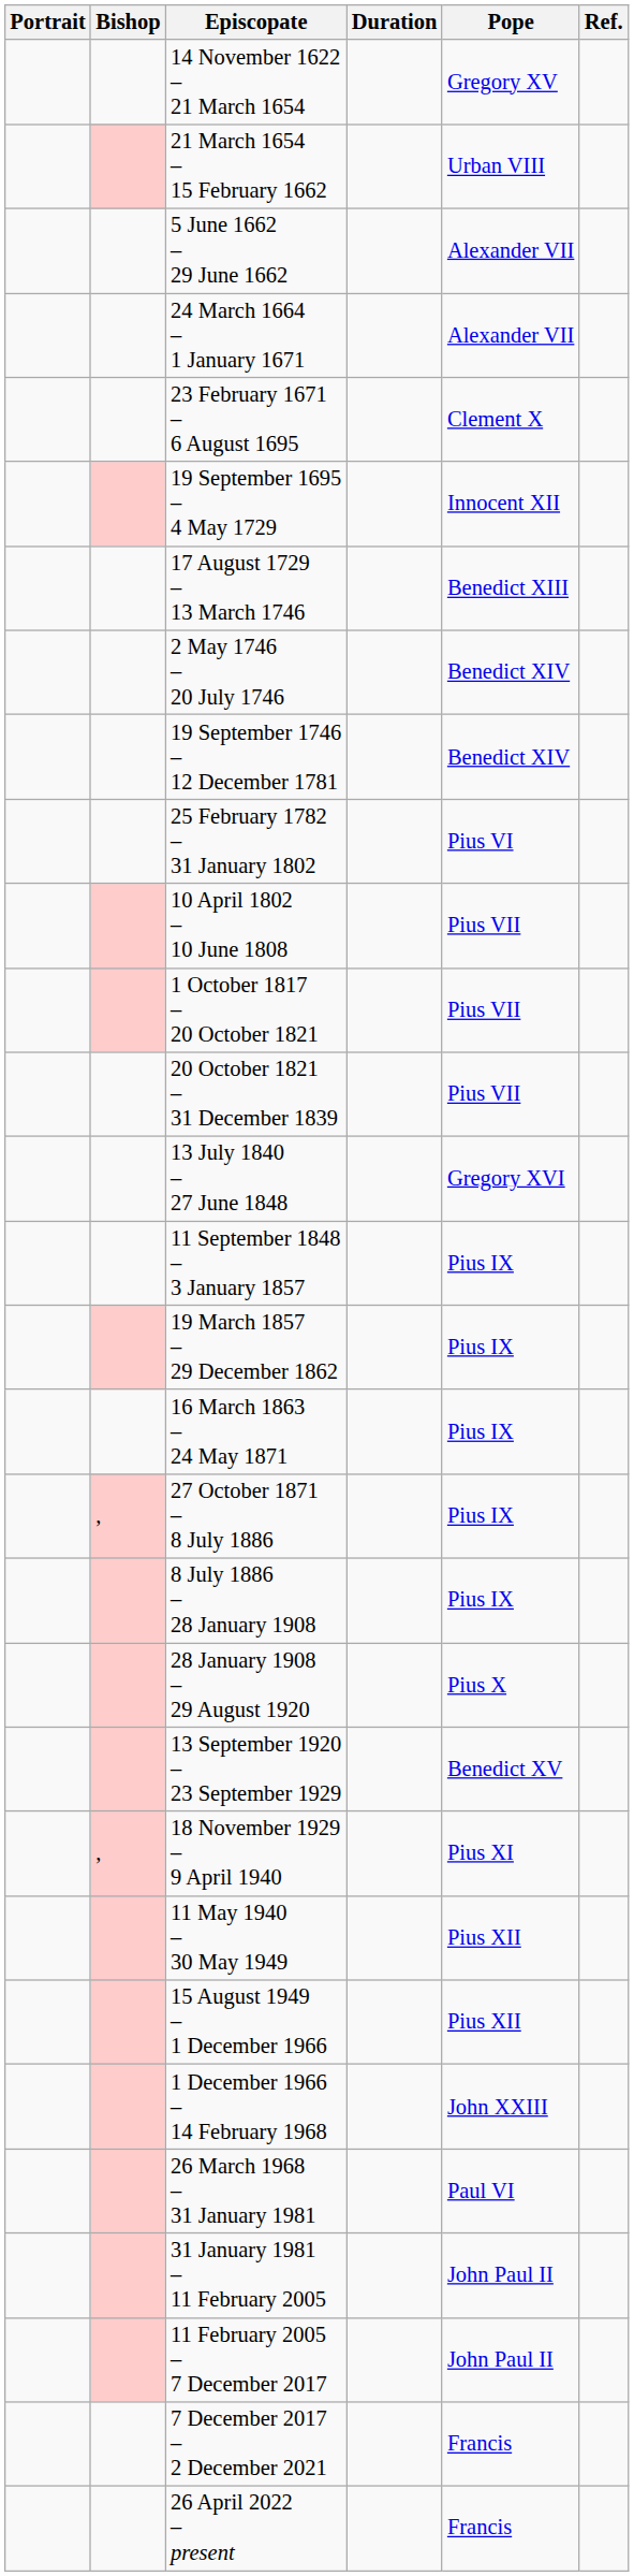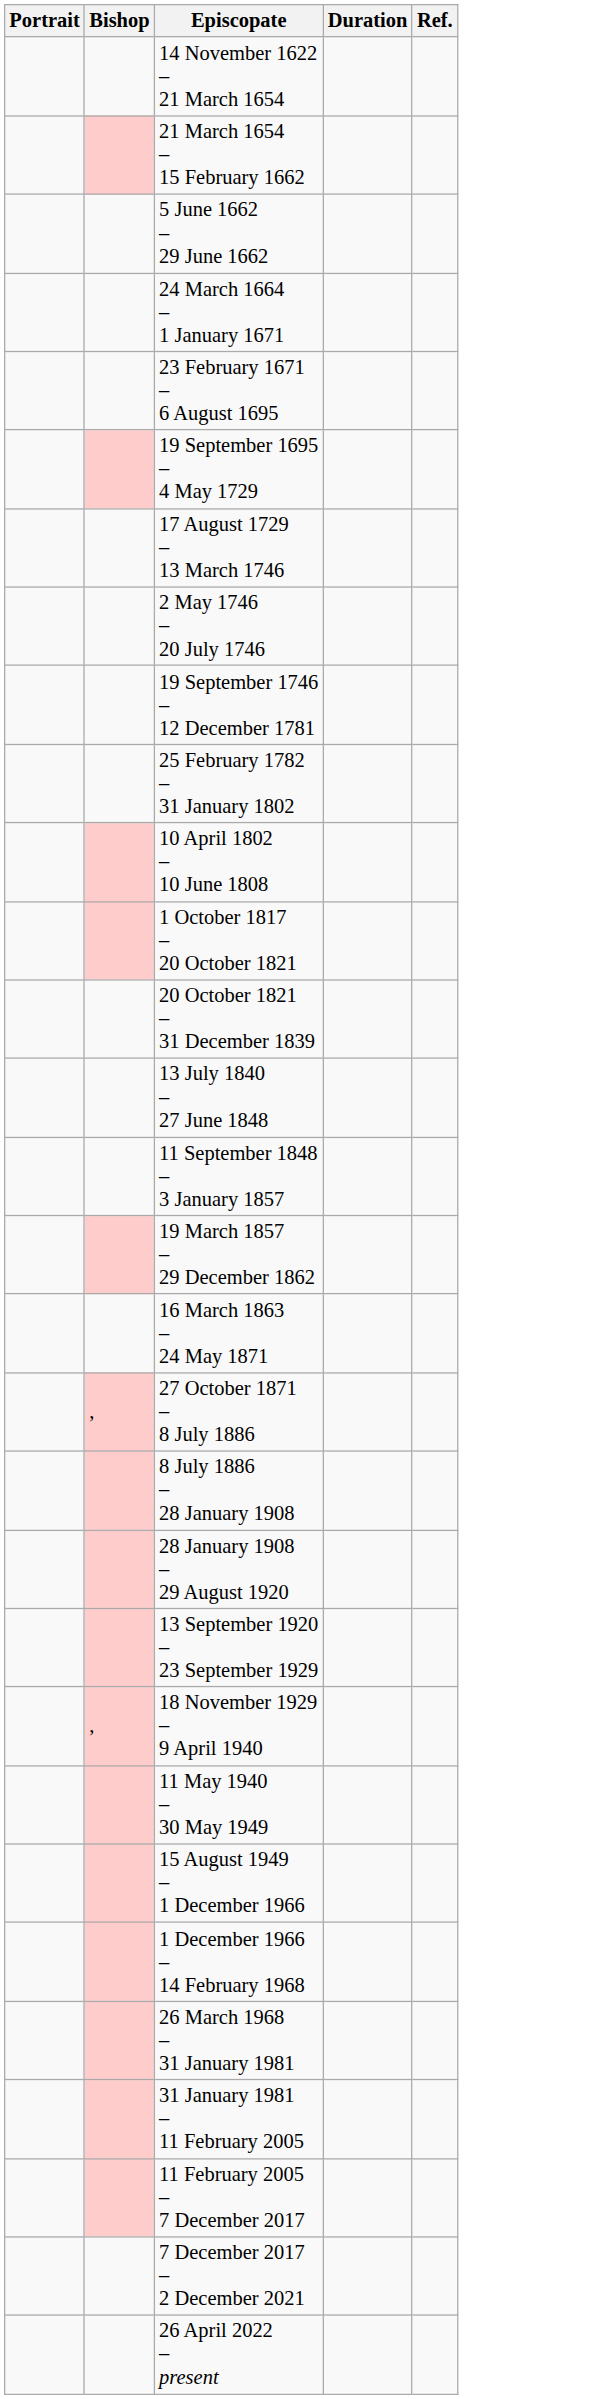- column: Pope | Gregory XV | Urban VIII | Alexander VII | Alexander VII | Clement X | Innocent XII | Benedict XIII | Benedict XIV | Benedict XIV | Pius VI | Pius VII | Pius VII | Pius VII | Gregory XVI | Pius IX | Pius IX | Pius IX | Pius IX | Pius IX | Pius X | Benedict XV | Pius XI | Pius XII | Pius XII | John XXIII | Paul VI | John Paul II | John Paul II | Francis | Francis
